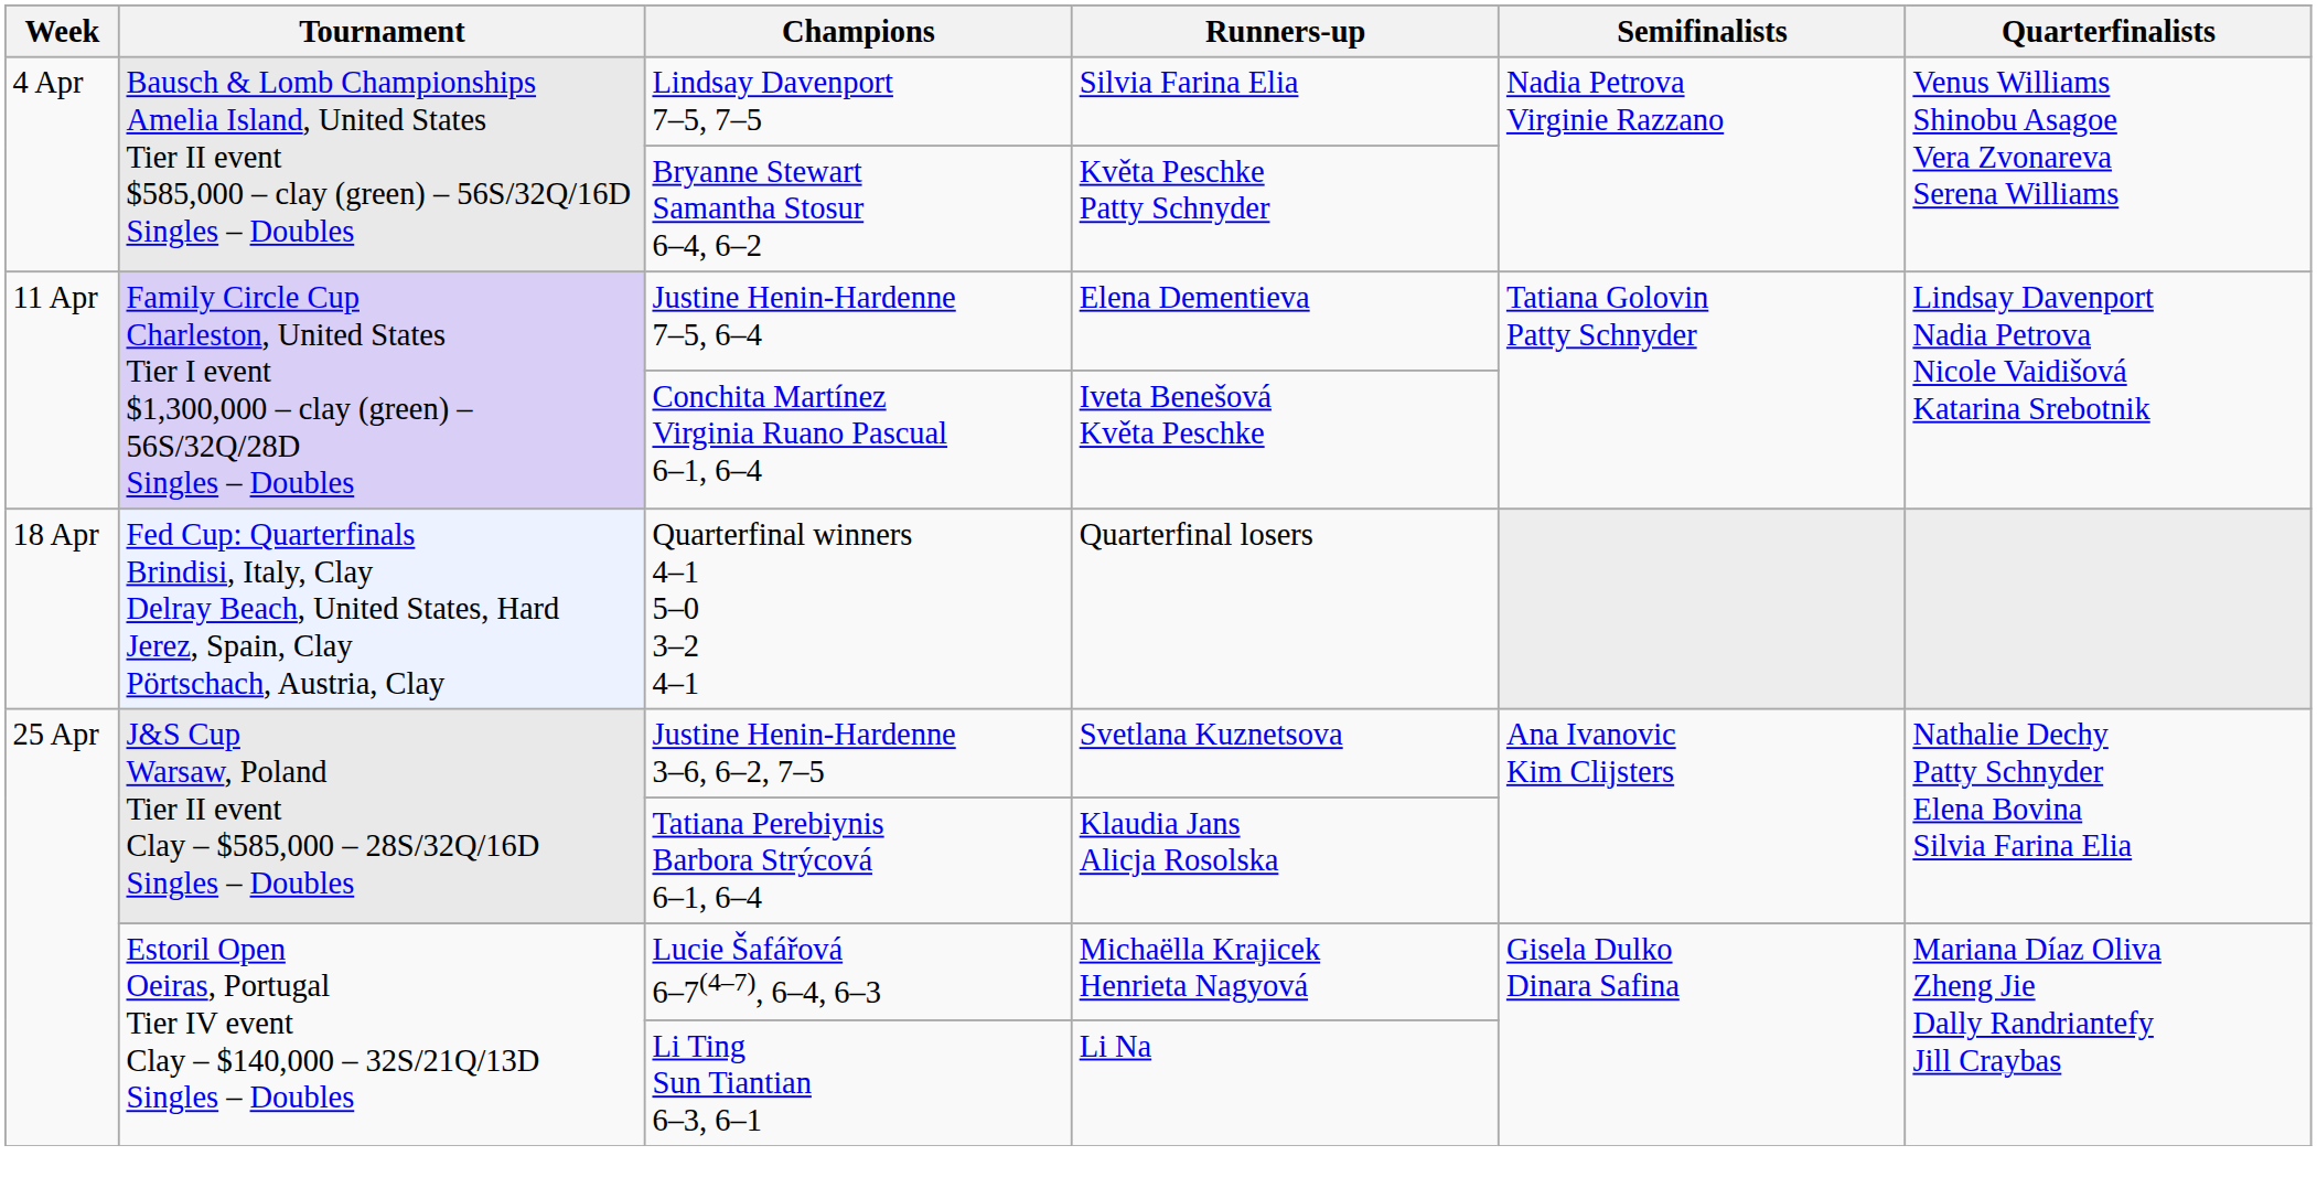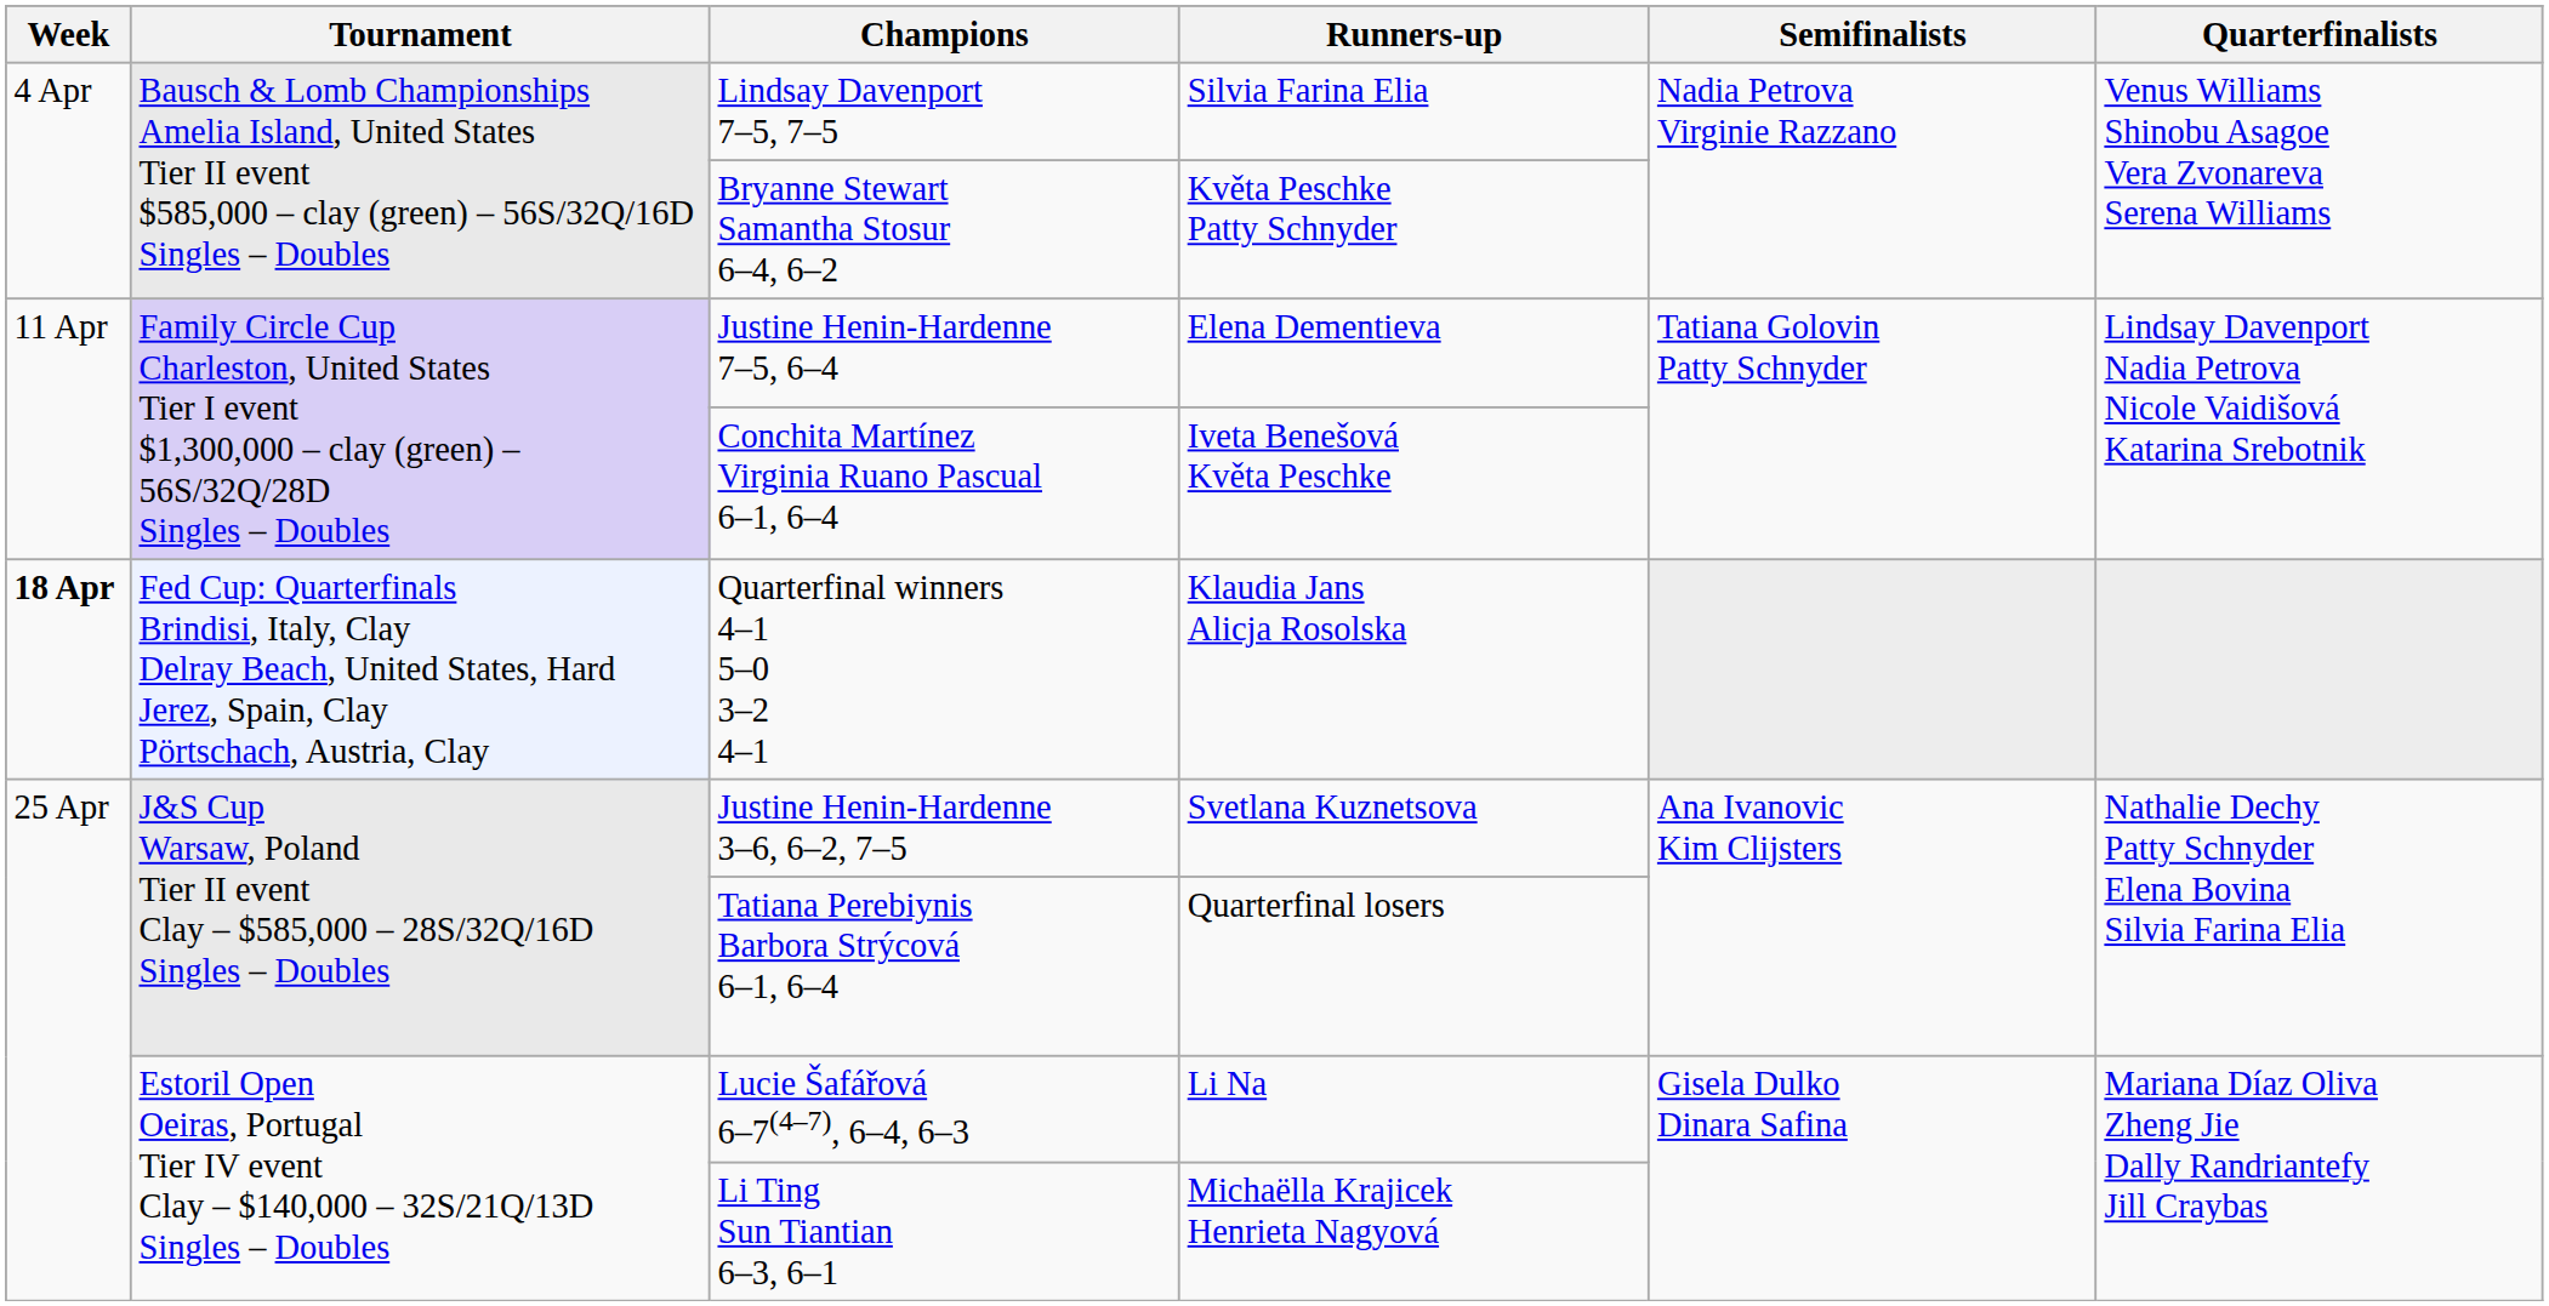Quarterfinal winners 4–1 5–0 3–2 4–1 | Week: normal -> bold
Quarterfinal winners 4–1 5–0 3–2 4–1 | Runners-up: Quarterfinal losers -> Klaudia Jans Alicja Rosolska
Tatiana Perebiynis Barbora Strýcová 6–1, 6–4 | Runners-up: Klaudia Jans Alicja Rosolska -> Quarterfinal losers
Lucie Šafářová 6–7(4–7), 6–4, 6–3 | Runners-up: Michaëlla Krajicek Henrieta Nagyová -> Li Na
Li Ting Sun Tiantian 6–3, 6–1 | Runners-up: Li Na -> Michaëlla Krajicek Henrieta Nagyová
